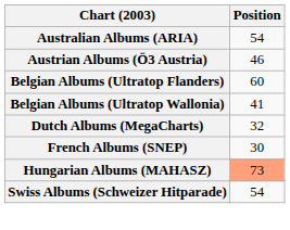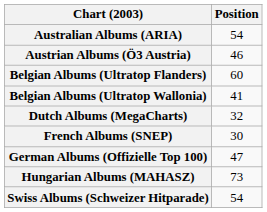+ row: German Albums (Offizielle Top 100) | 47
Hungarian Albums (MAHASZ) | Position: lightsalmon background -> no background
